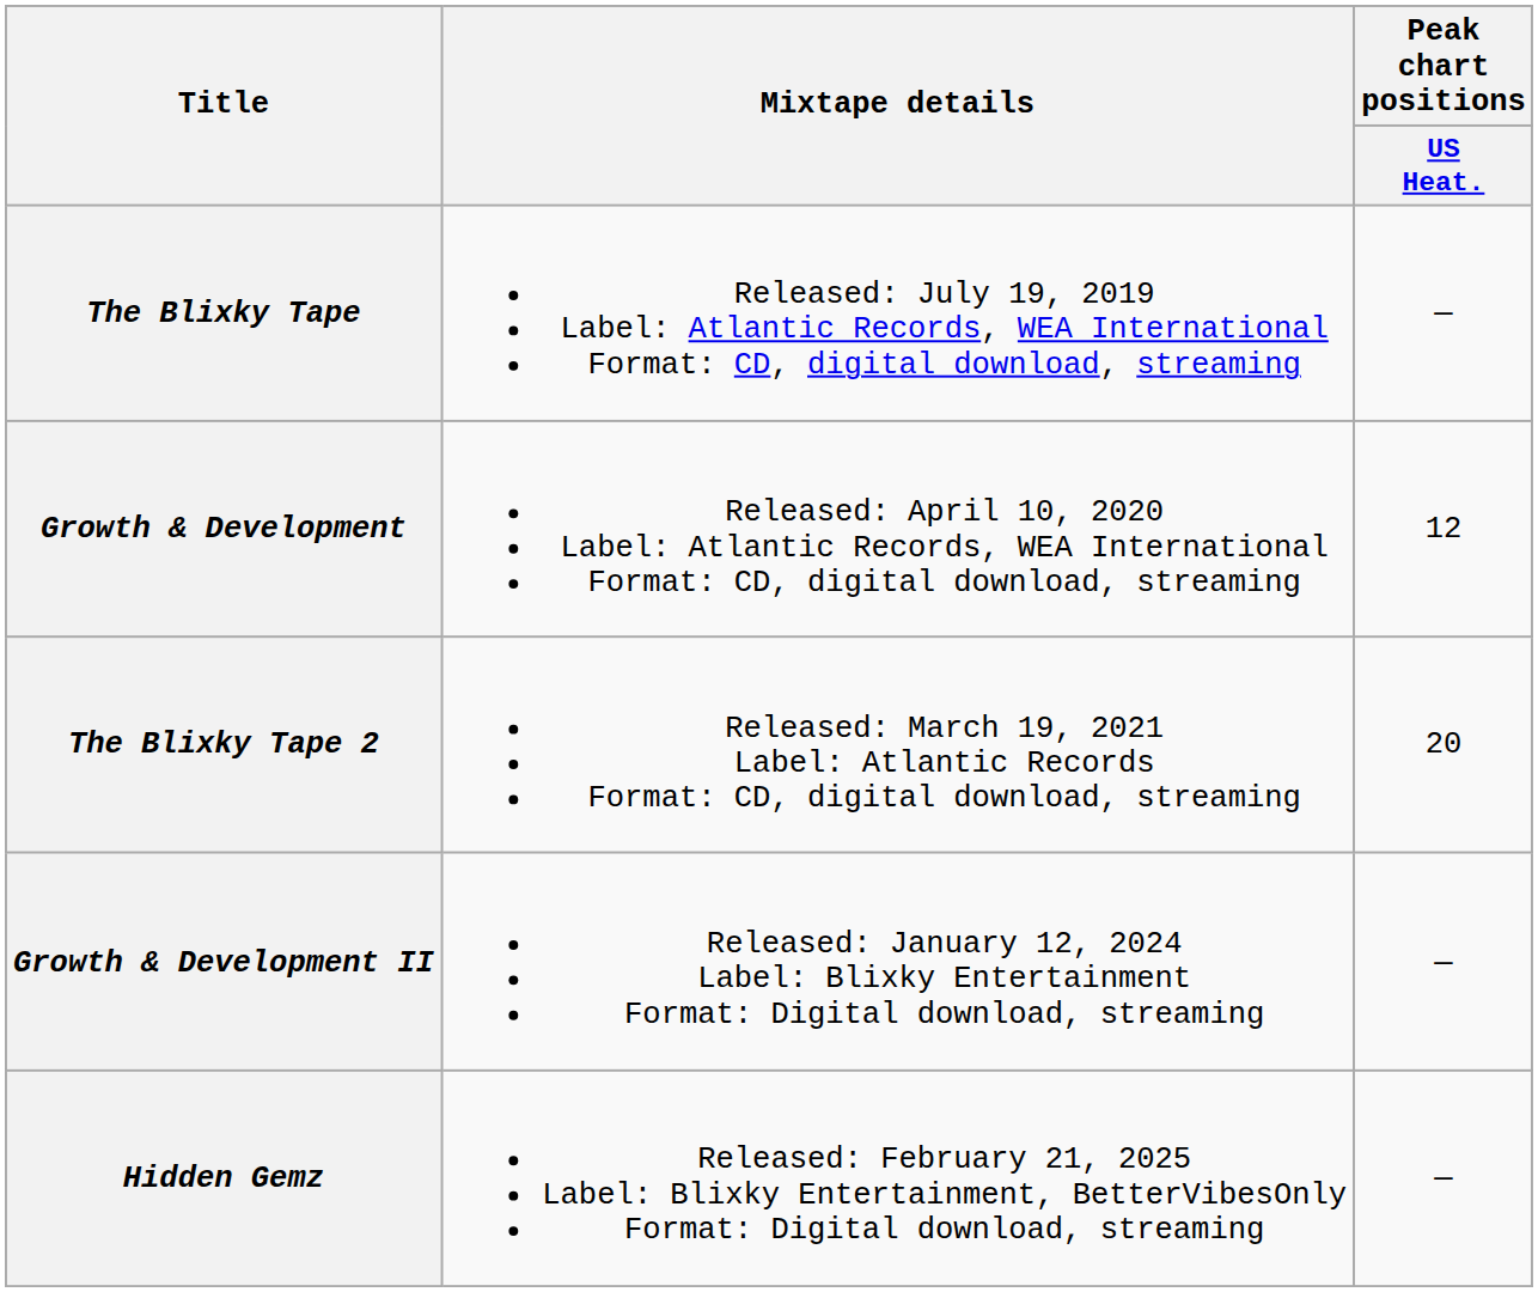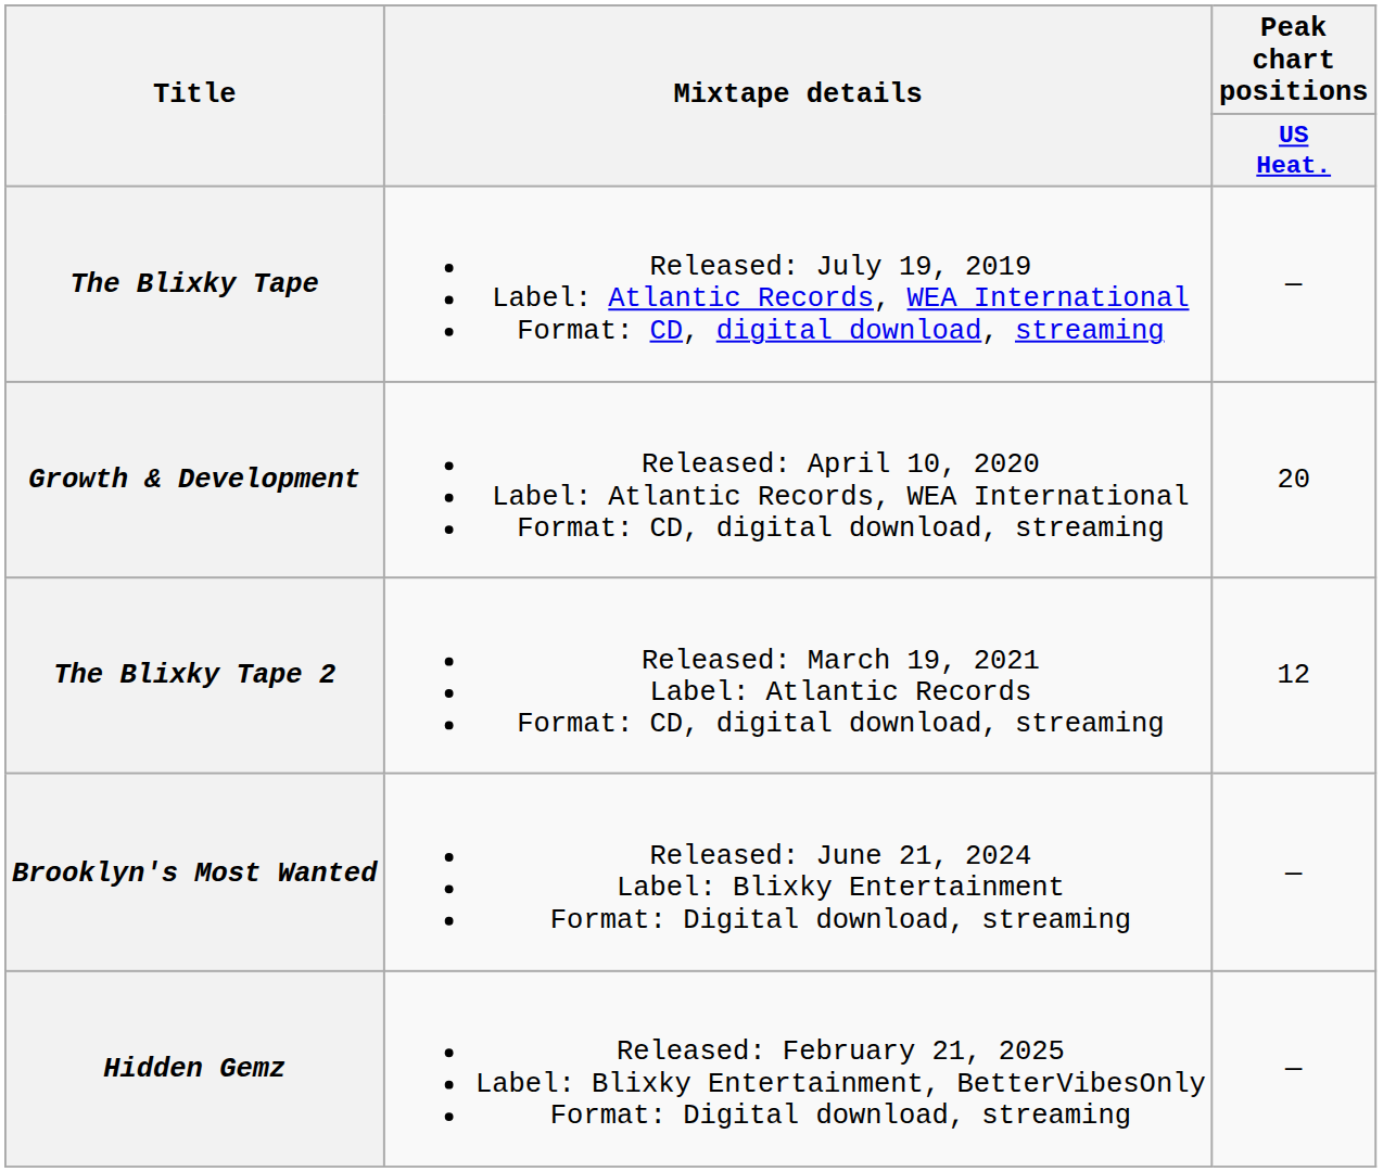Growth & Development | Peak chart positions / US Heat.: 12 -> 20
The Blixky Tape 2 | Peak chart positions / US Heat.: 20 -> 12
- row: Growth & Development II | Released: January 12, 2024 Label: Blixky Entertainment Format: Digital download, streaming | —
+ row: Brooklyn's Most Wanted | Released: June 21, 2024 Label: Blixky Entertainment Format: Digital download, streaming | —
